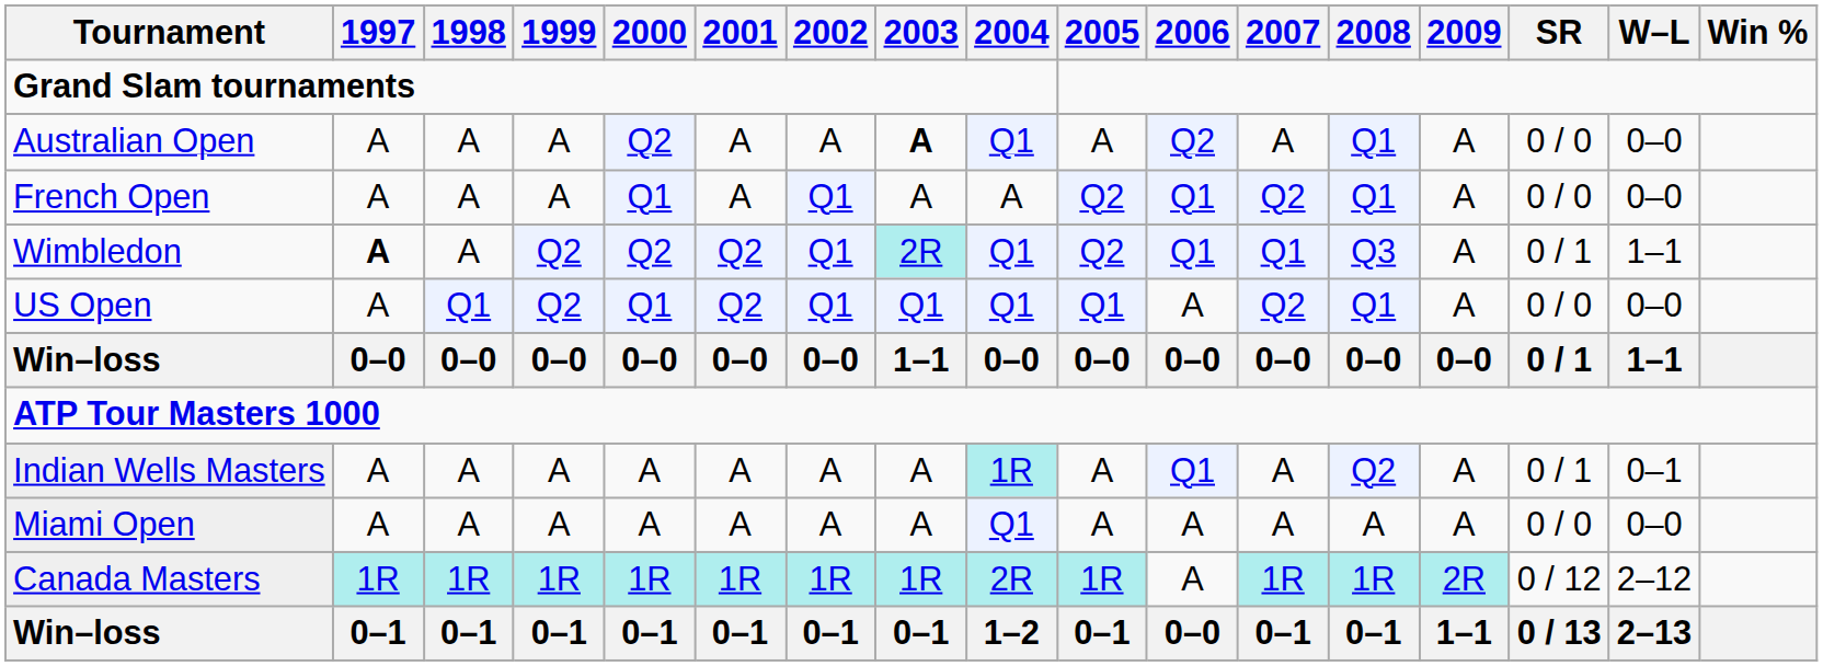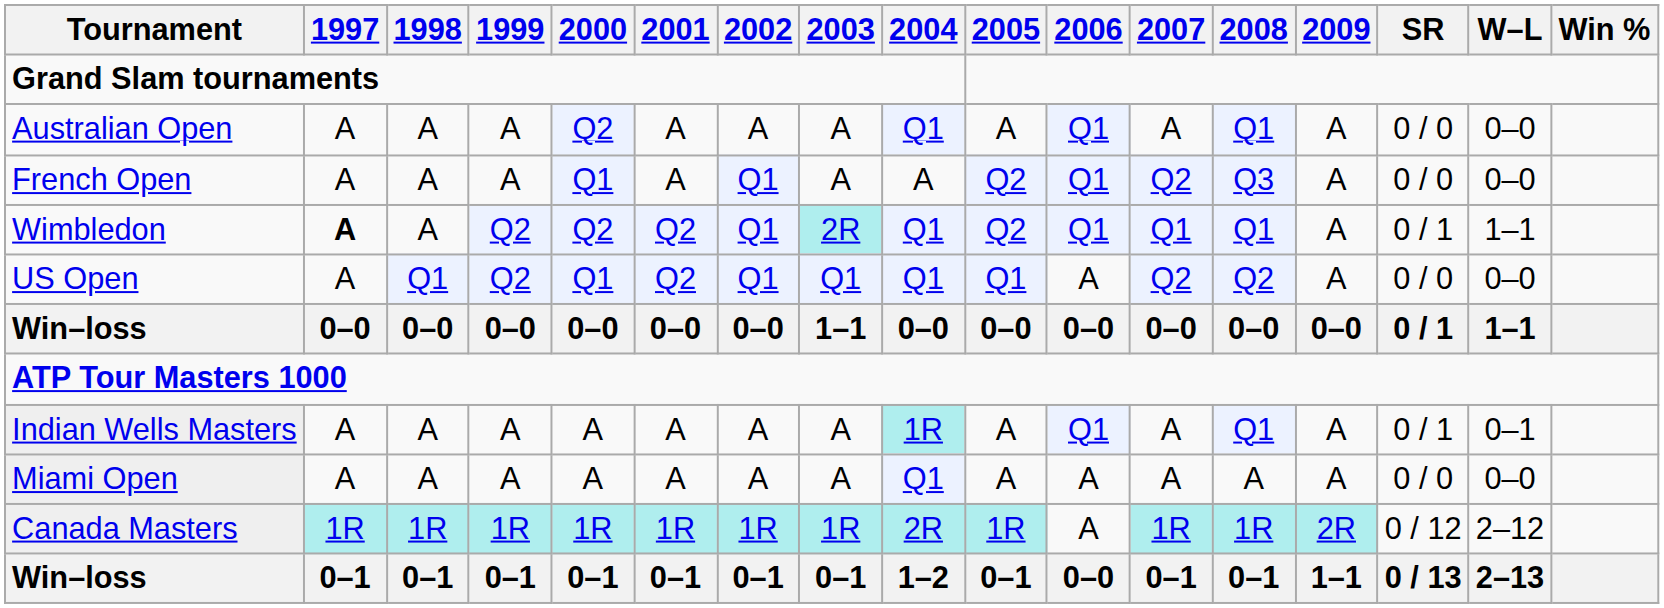Australian Open | 2003: bold -> normal
Australian Open | 2006: Q2 -> Q1
French Open | 2008: Q1 -> Q3
Wimbledon | 2008: Q3 -> Q1
US Open | 2008: Q1 -> Q2
Indian Wells Masters | 2008: Q2 -> Q1
